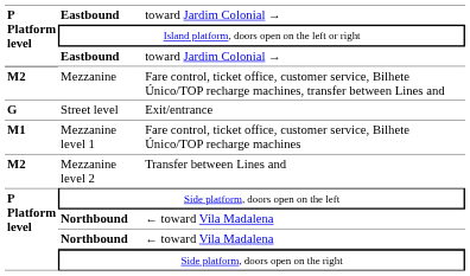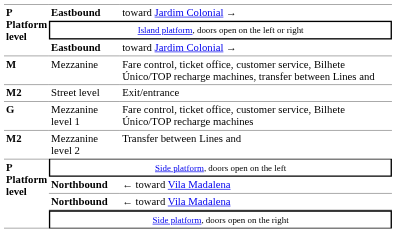Mezzanine | P Platform level: M2 -> M
Street level | P Platform level: G -> M2
Mezzanine level 1 | P Platform level: M1 -> G
